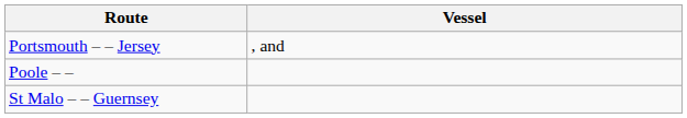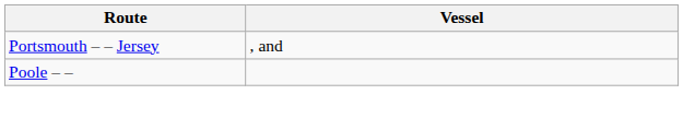- row: St Malo – – Guernsey
